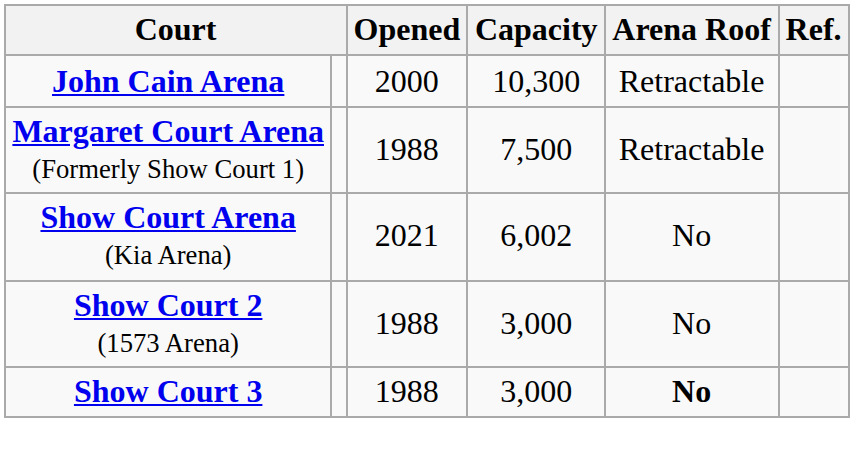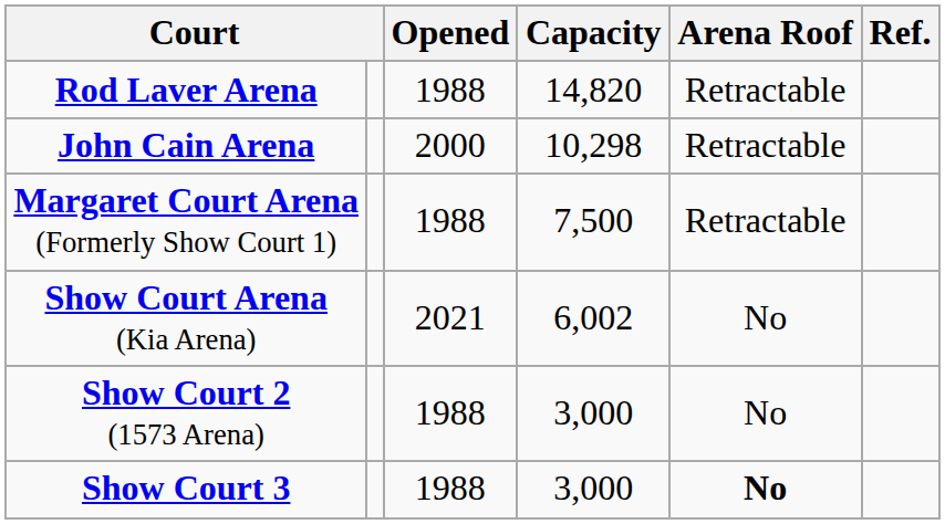+ row: Rod Laver Arena | 1988 | 14,820 | Retractable
John Cain Arena | Capacity: 10,300 -> 10,298
